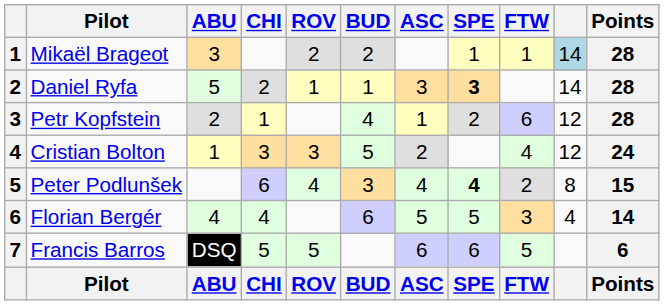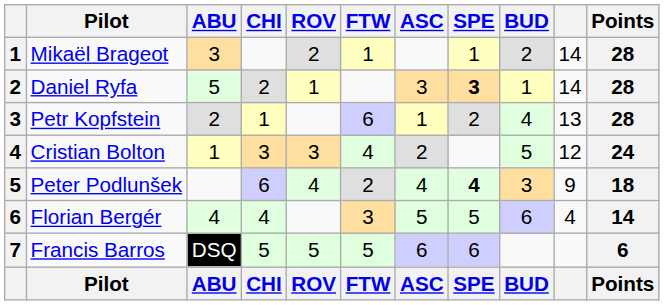columns swapped: BUD <-> FTW
Mikaël Brageot | column 10: lightblue background -> no background
Petr Kopfstein | column 10: 12 -> 13
Peter Podlunšek | column 10: 8 -> 9
Peter Podlunšek | Points: 15 -> 18
